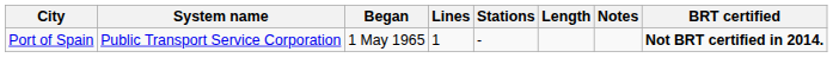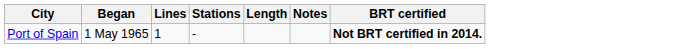- column: System name | Public Transport Service Corporation
